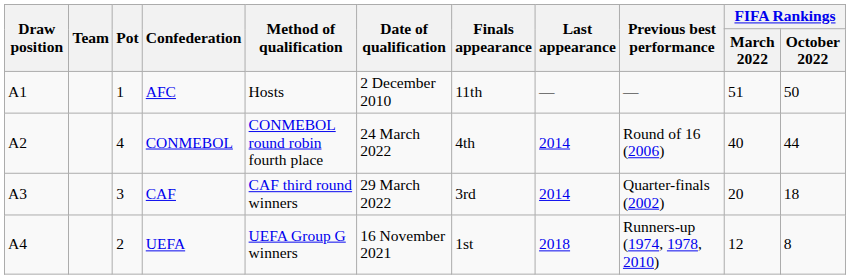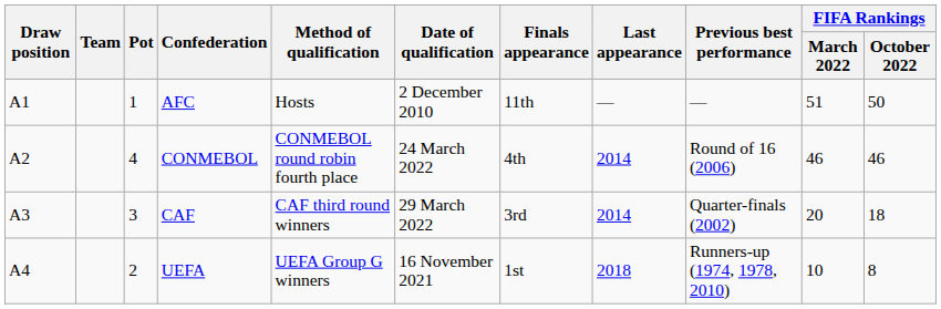CONMEBOL | FIFA Rankings / March 2022: 40 -> 46
CONMEBOL | FIFA Rankings / October 2022: 44 -> 46
UEFA | FIFA Rankings / March 2022: 12 -> 10
